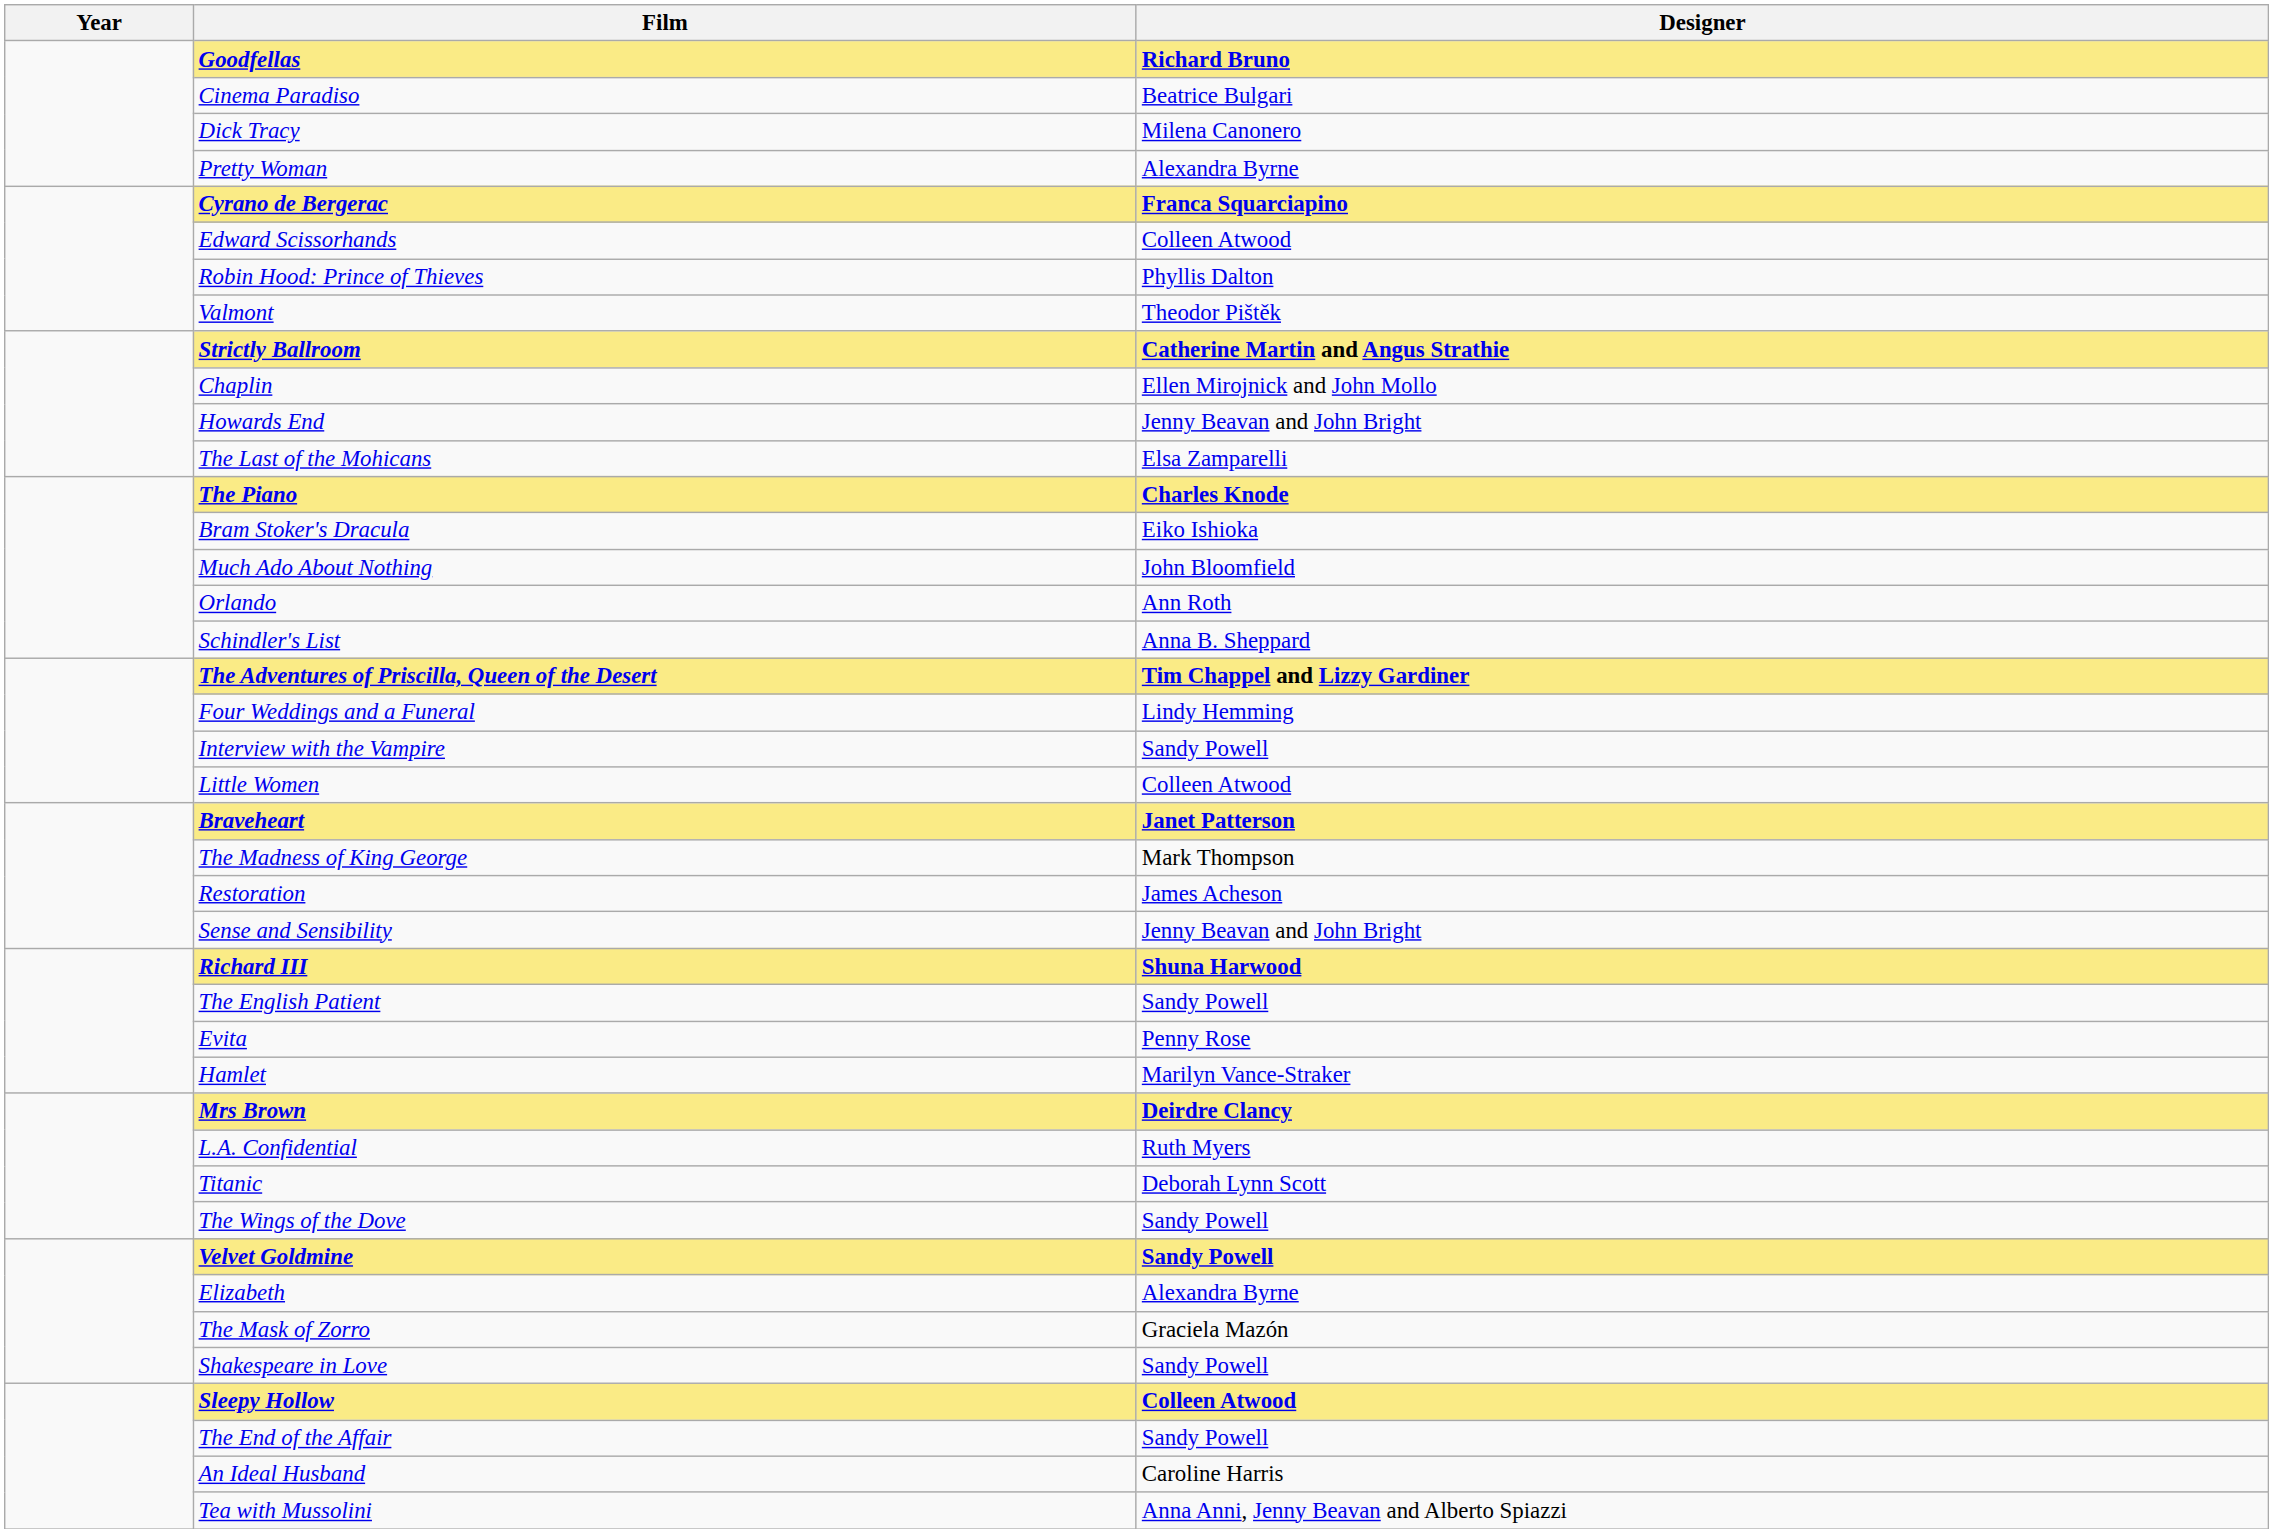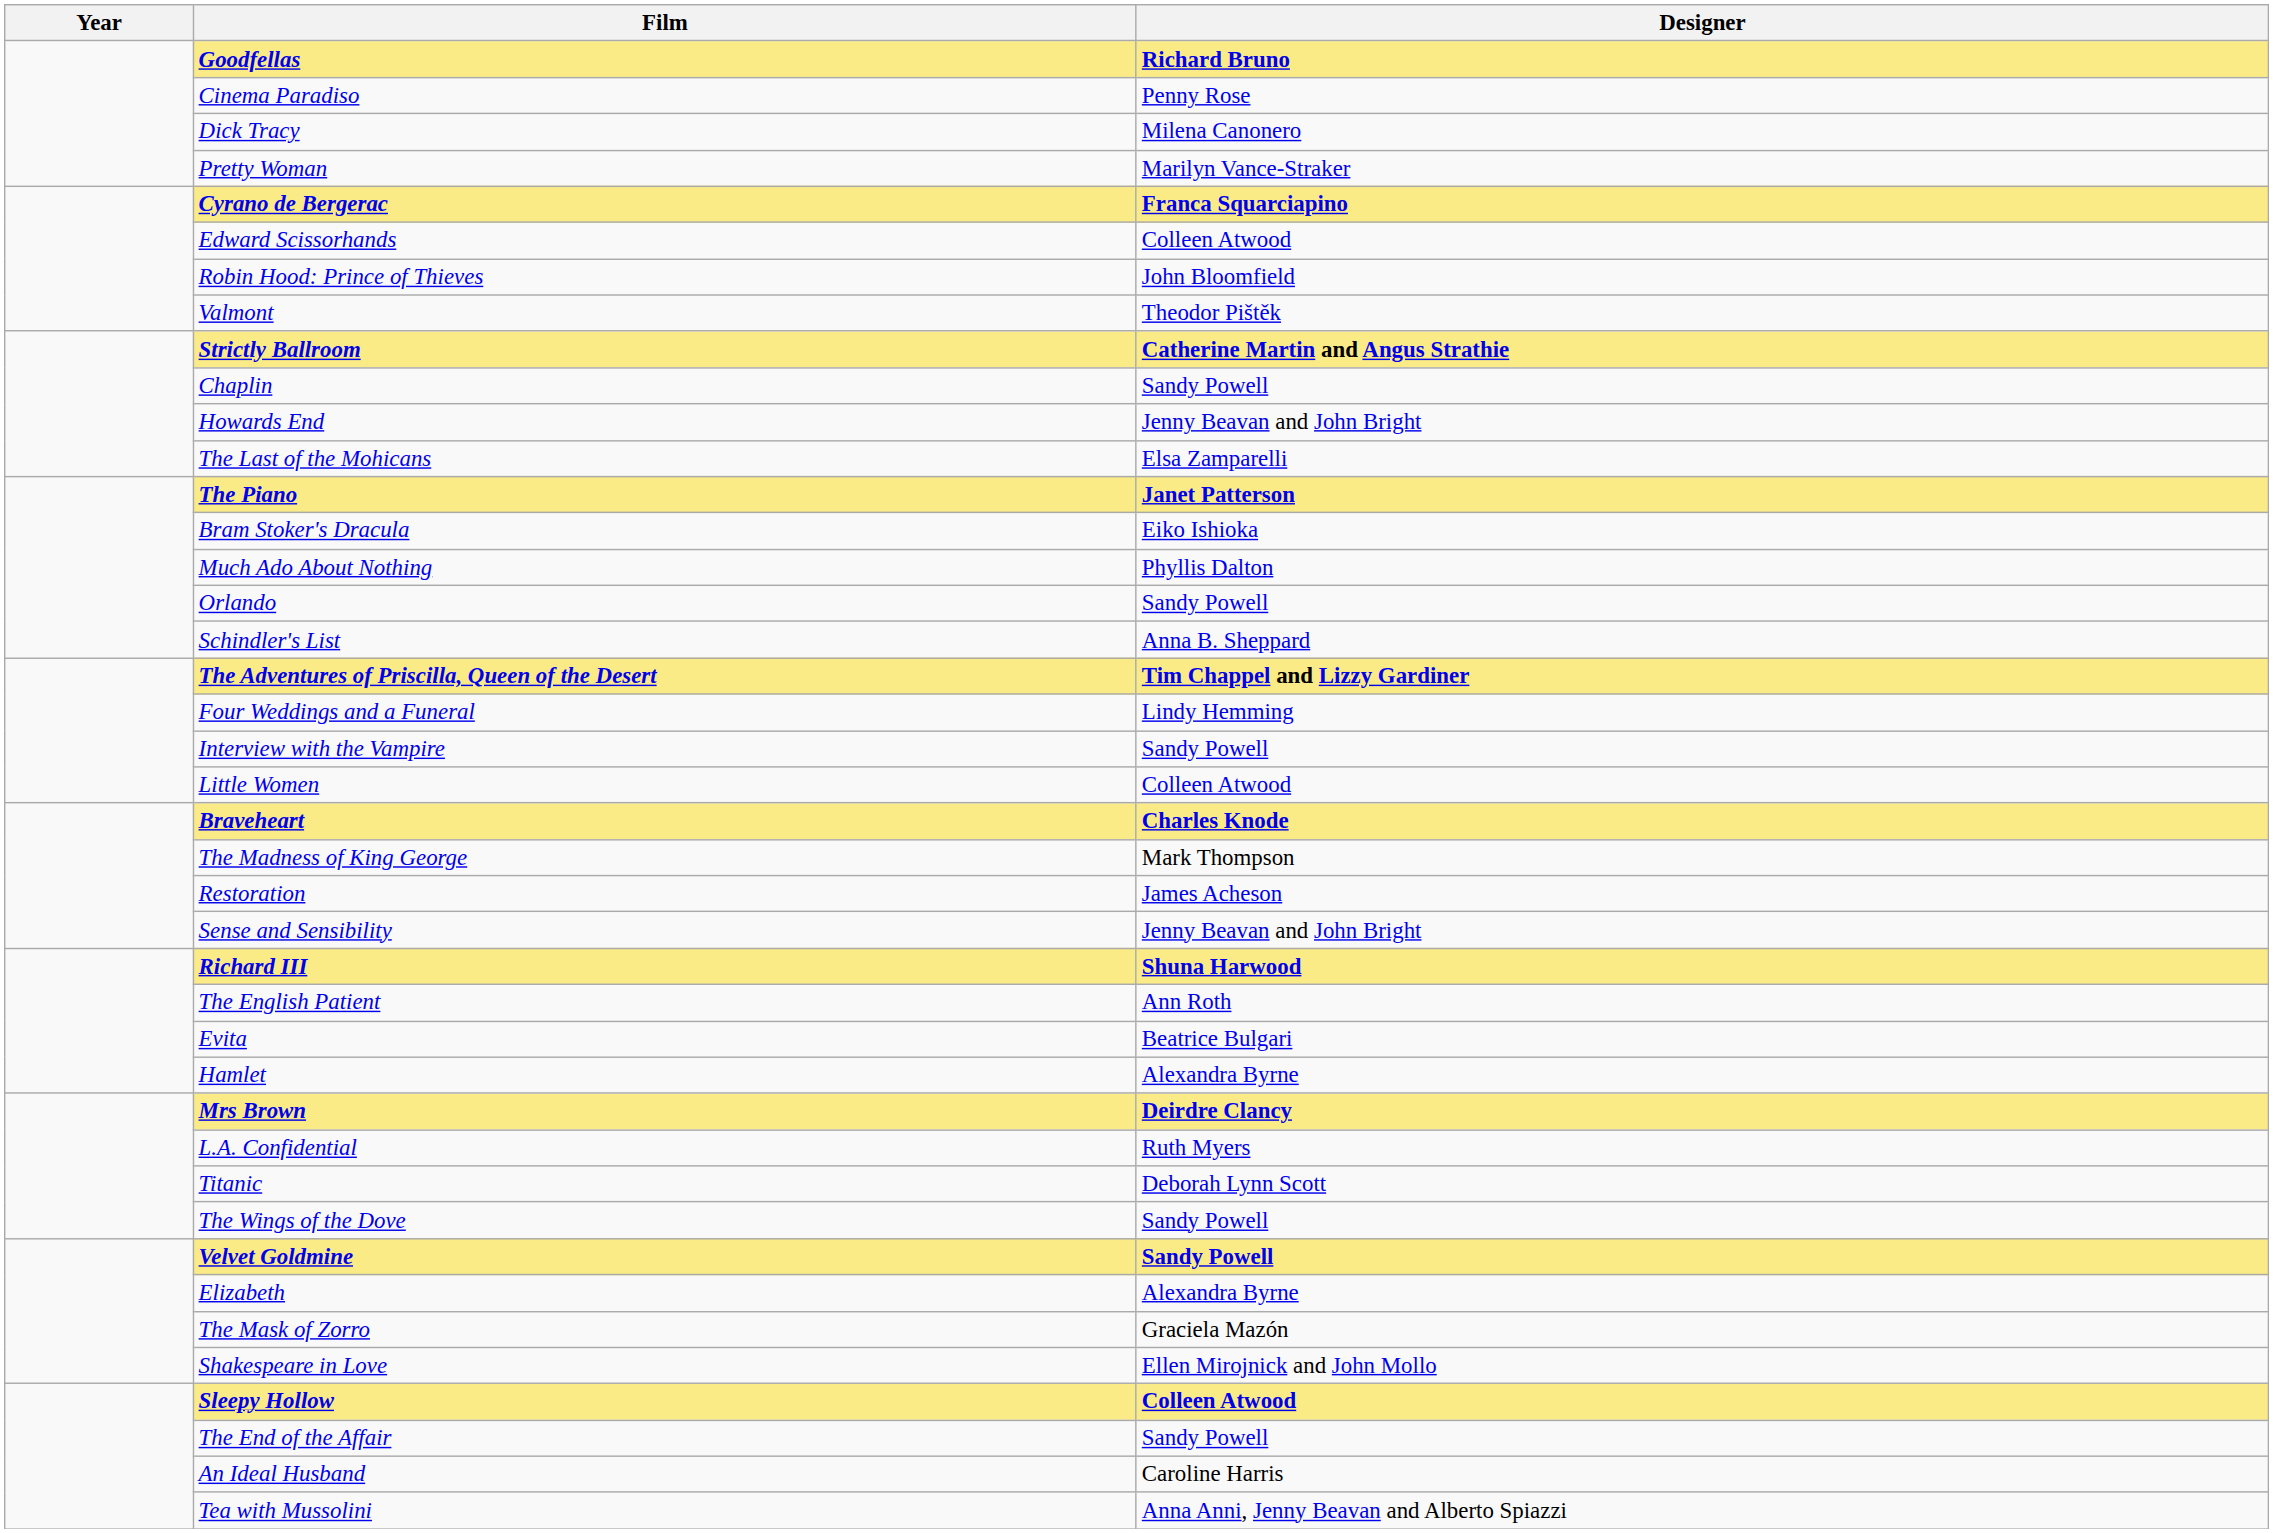Cinema Paradiso | Designer: Beatrice Bulgari -> Penny Rose
Pretty Woman | Designer: Alexandra Byrne -> Marilyn Vance-Straker
Robin Hood: Prince of Thieves | Designer: Phyllis Dalton -> John Bloomfield
Chaplin | Designer: Ellen Mirojnick and John Mollo -> Sandy Powell
The Piano | Designer: Charles Knode -> Janet Patterson
Much Ado About Nothing | Designer: John Bloomfield -> Phyllis Dalton
Orlando | Designer: Ann Roth -> Sandy Powell
Braveheart | Designer: Janet Patterson -> Charles Knode
The English Patient | Designer: Sandy Powell -> Ann Roth
Evita | Designer: Penny Rose -> Beatrice Bulgari
Hamlet | Designer: Marilyn Vance-Straker -> Alexandra Byrne
Shakespeare in Love | Designer: Sandy Powell -> Ellen Mirojnick and John Mollo
